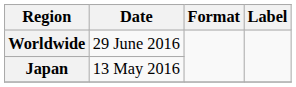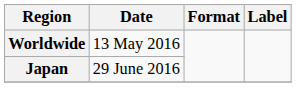Worldwide | Date: 29 June 2016 -> 13 May 2016
Japan | Date: 13 May 2016 -> 29 June 2016
